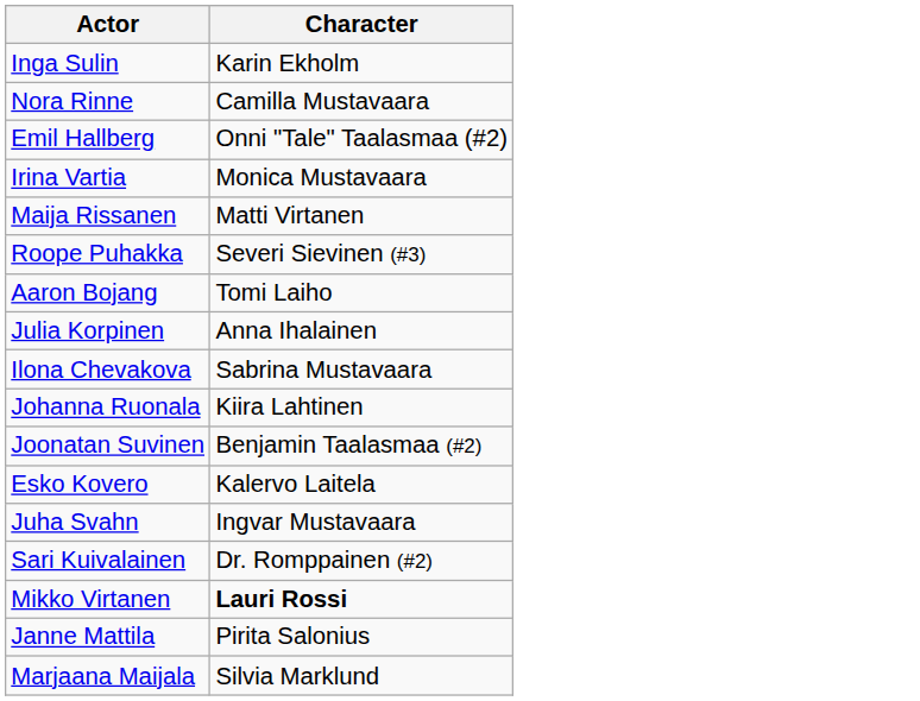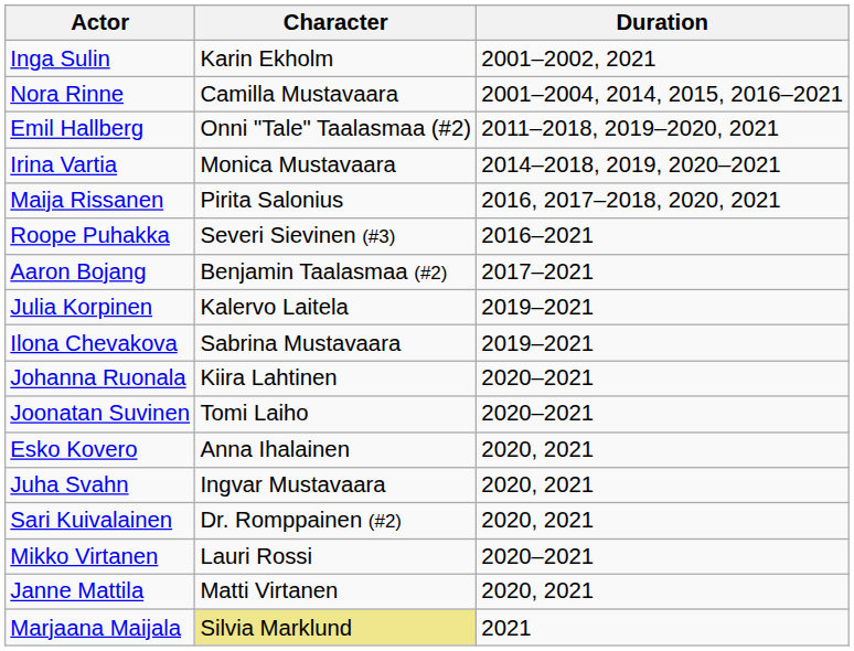+ column: Duration | 2001–2002, 2021 | 2001–2004, 2014, 2015, 2016–2021 | 2011–2018, 2019–2020, 2021 | 2014–2018, 2019, 2020–2021 | 2016, 2017–2018, 2020, 2021 | 2016–2021 | 2017–2021 | 2019–2021 | 2019–2021 | 2020–2021 | 2020–2021 | 2020, 2021 | 2020, 2021 | 2020, 2021 | 2020–2021 | 2020, 2021 | 2021
Maija Rissanen | Character: Matti Virtanen -> Pirita Salonius
Aaron Bojang | Character: Tomi Laiho -> Benjamin Taalasmaa (#2)
Julia Korpinen | Character: Anna Ihalainen -> Kalervo Laitela
Joonatan Suvinen | Character: Benjamin Taalasmaa (#2) -> Tomi Laiho
Esko Kovero | Character: Kalervo Laitela -> Anna Ihalainen
Mikko Virtanen | Character: bold -> normal
Janne Mattila | Character: Pirita Salonius -> Matti Virtanen
Marjaana Maijala | Character: no background -> khaki background
